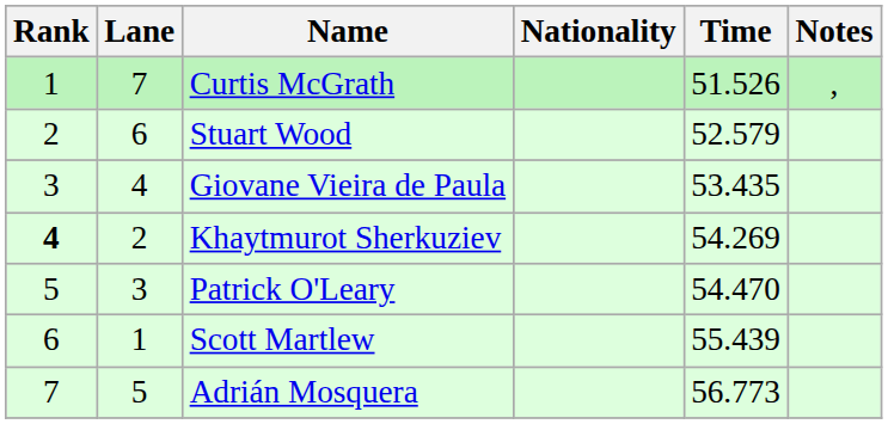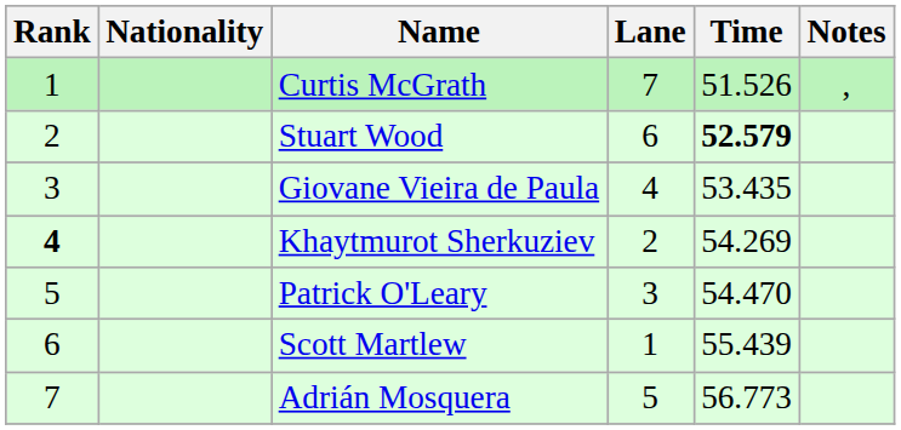columns swapped: Lane <-> Nationality
Stuart Wood | Time: normal -> bold
